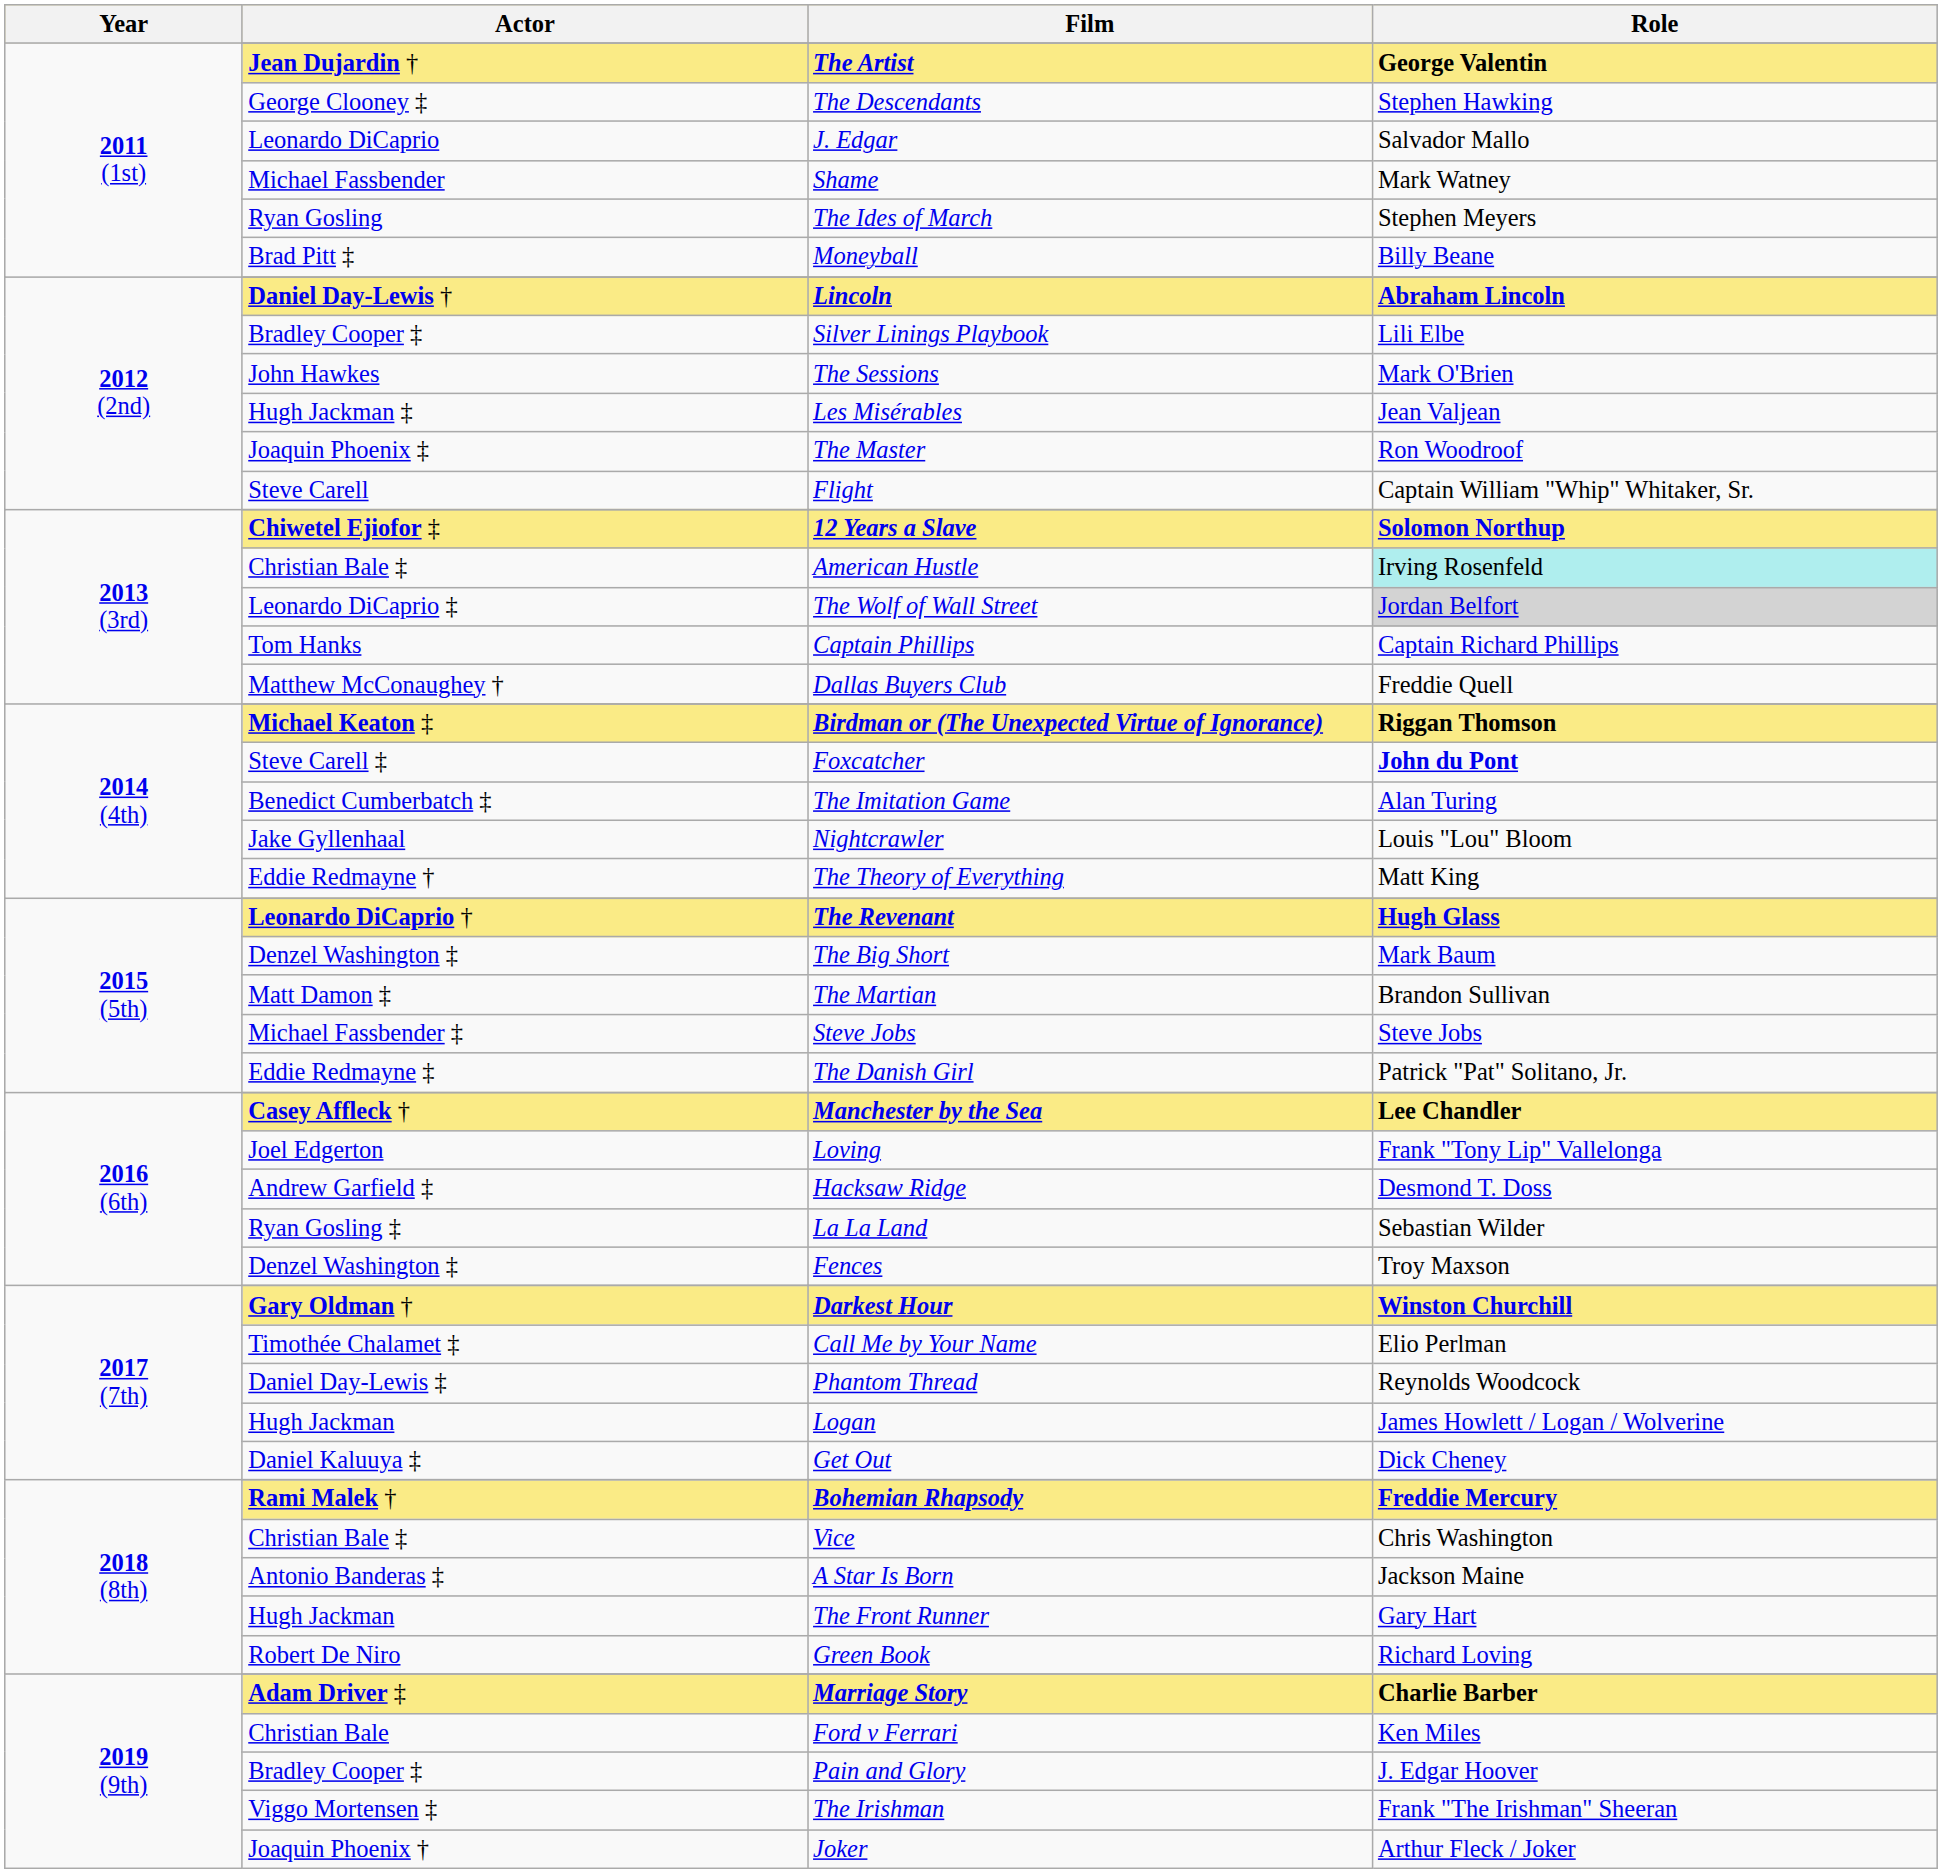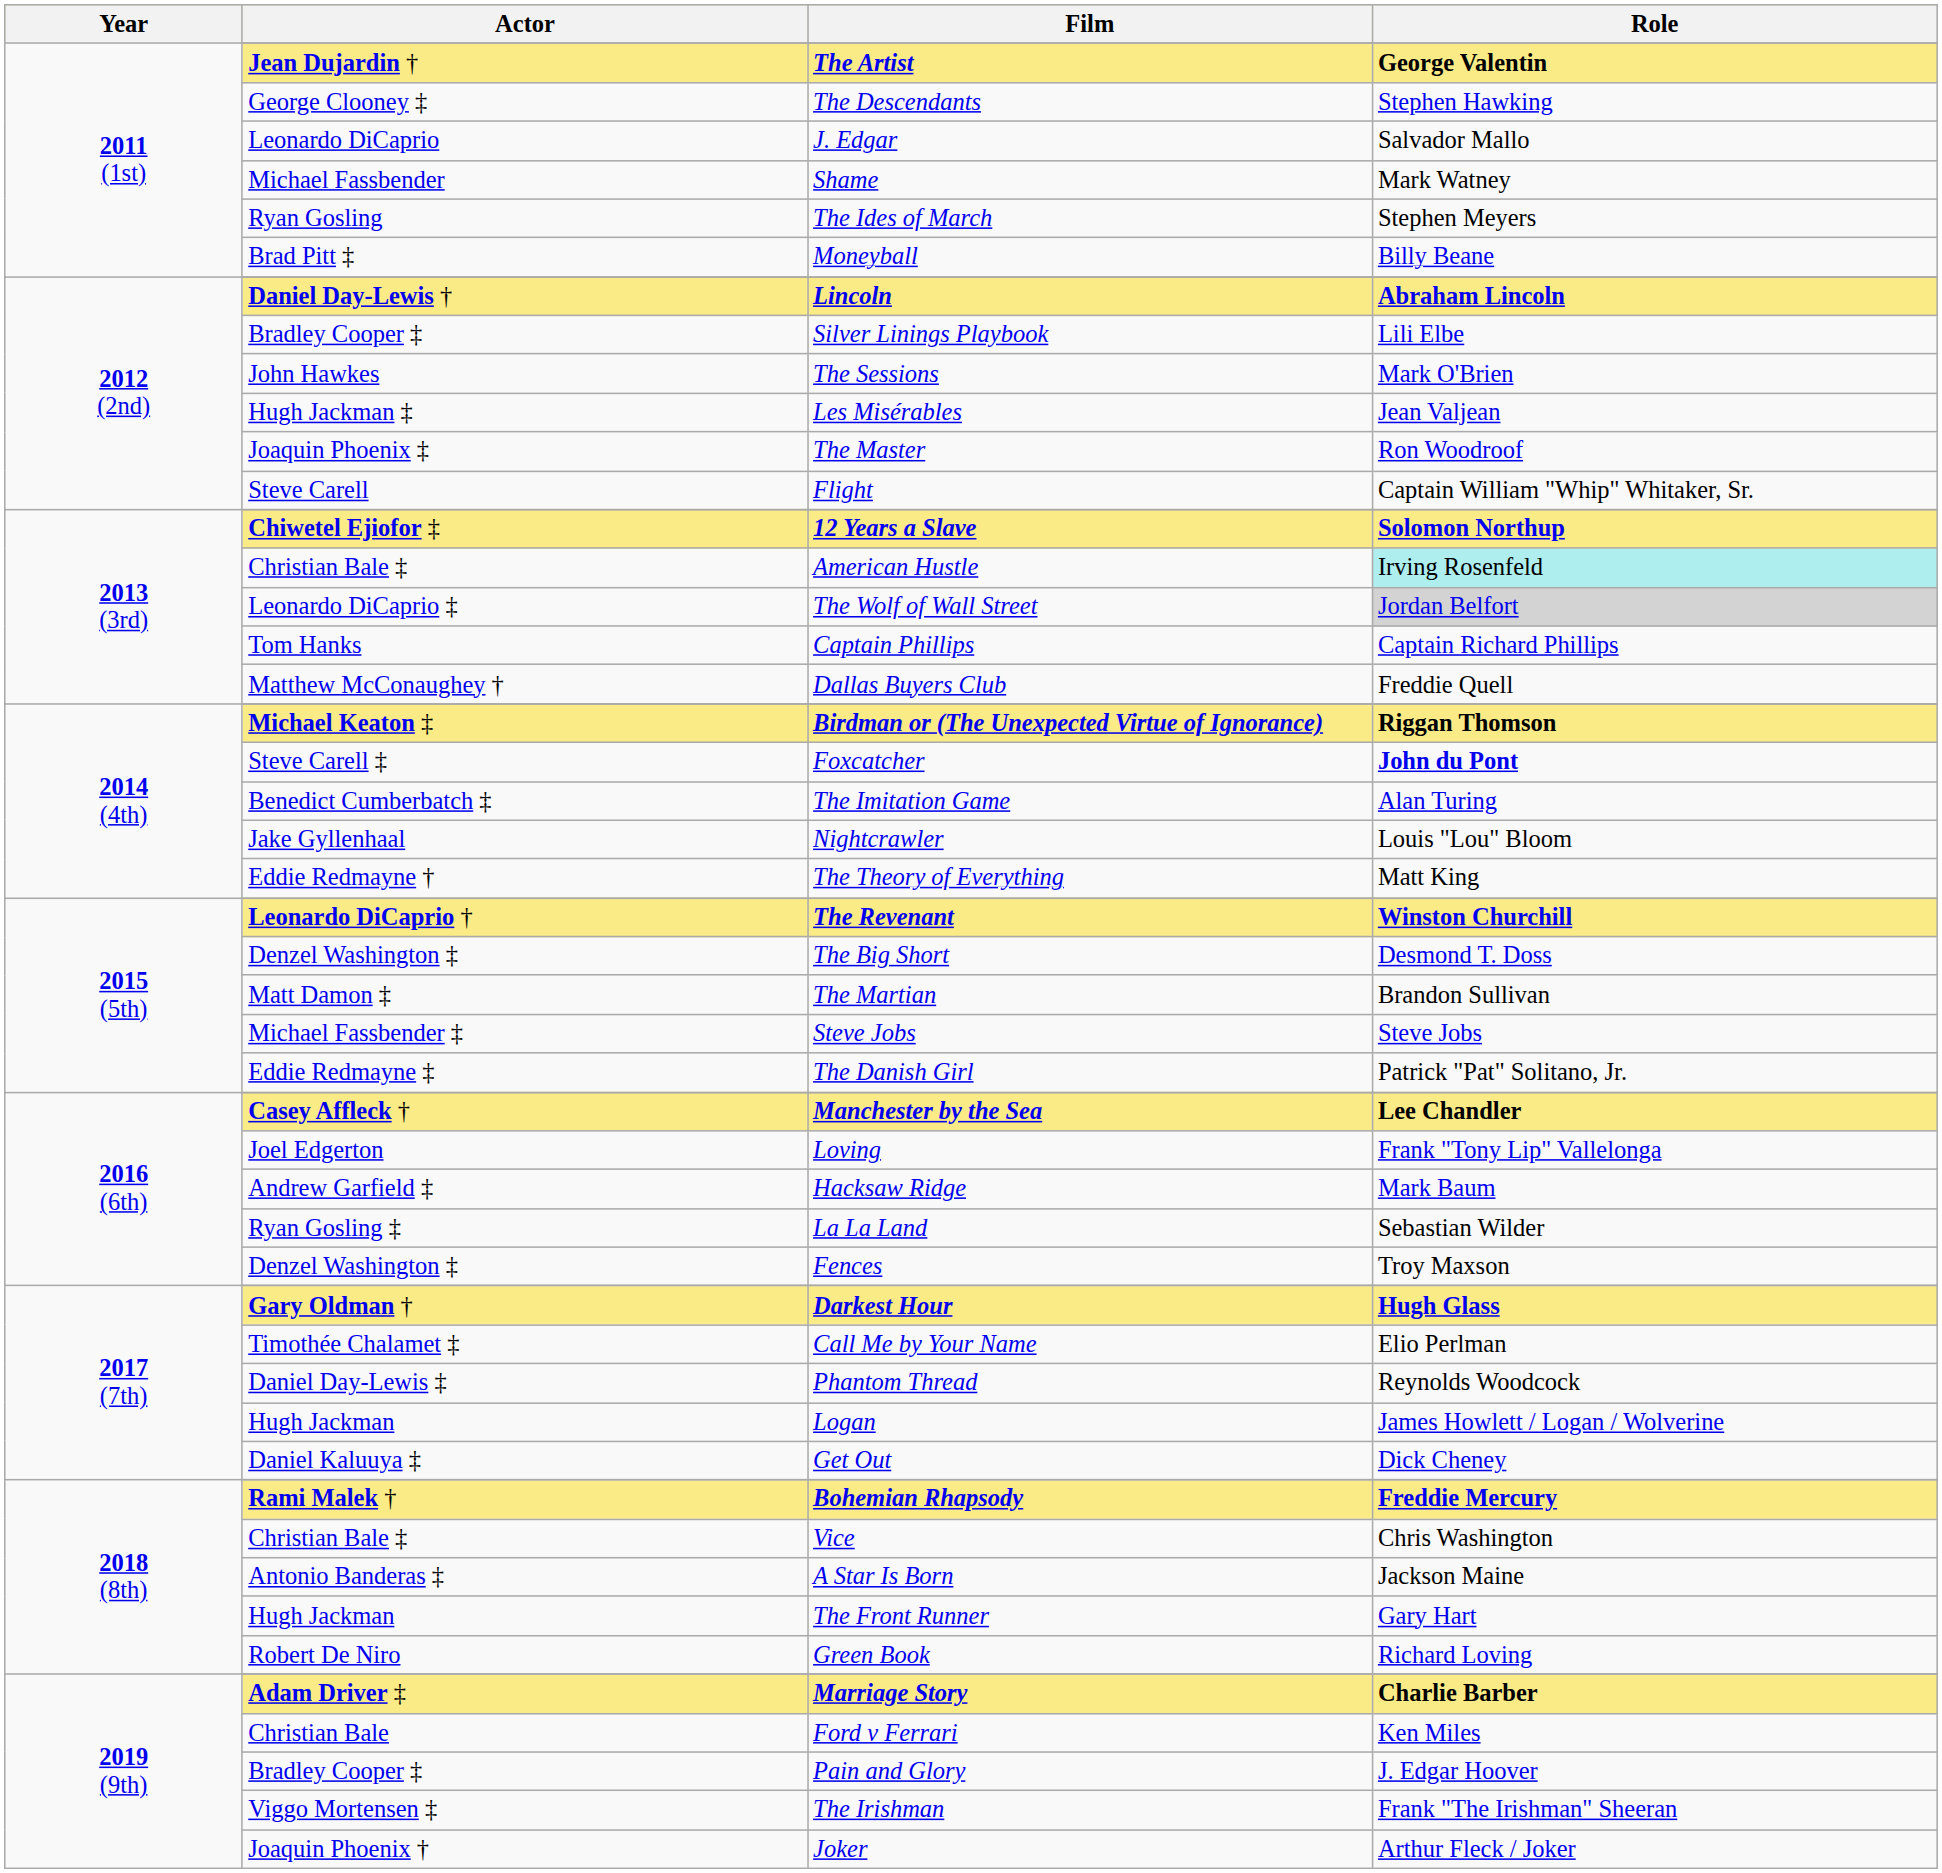The Revenant | Role: Hugh Glass -> Winston Churchill
The Big Short | Role: Mark Baum -> Desmond T. Doss
Hacksaw Ridge | Role: Desmond T. Doss -> Mark Baum
Darkest Hour | Role: Winston Churchill -> Hugh Glass
